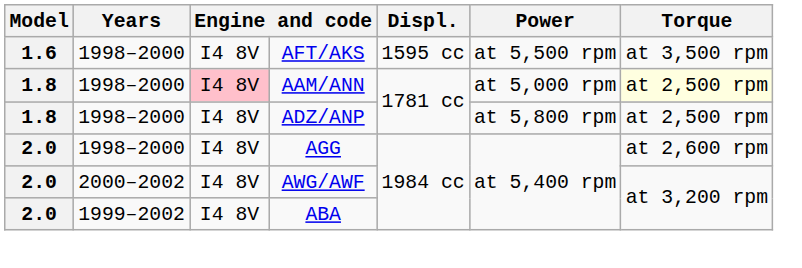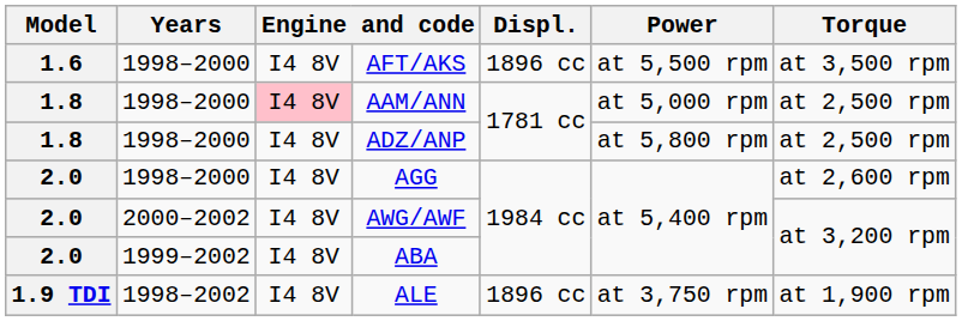AFT/AKS | Displ.: 1595 cc -> 1896 cc
AAM/ANN | Torque: lightyellow background -> no background
+ row: 1.9 TDI | 1998–2002 | I4 8V | ALE | 1896 cc | at 3,750 rpm | at 1,900 rpm
